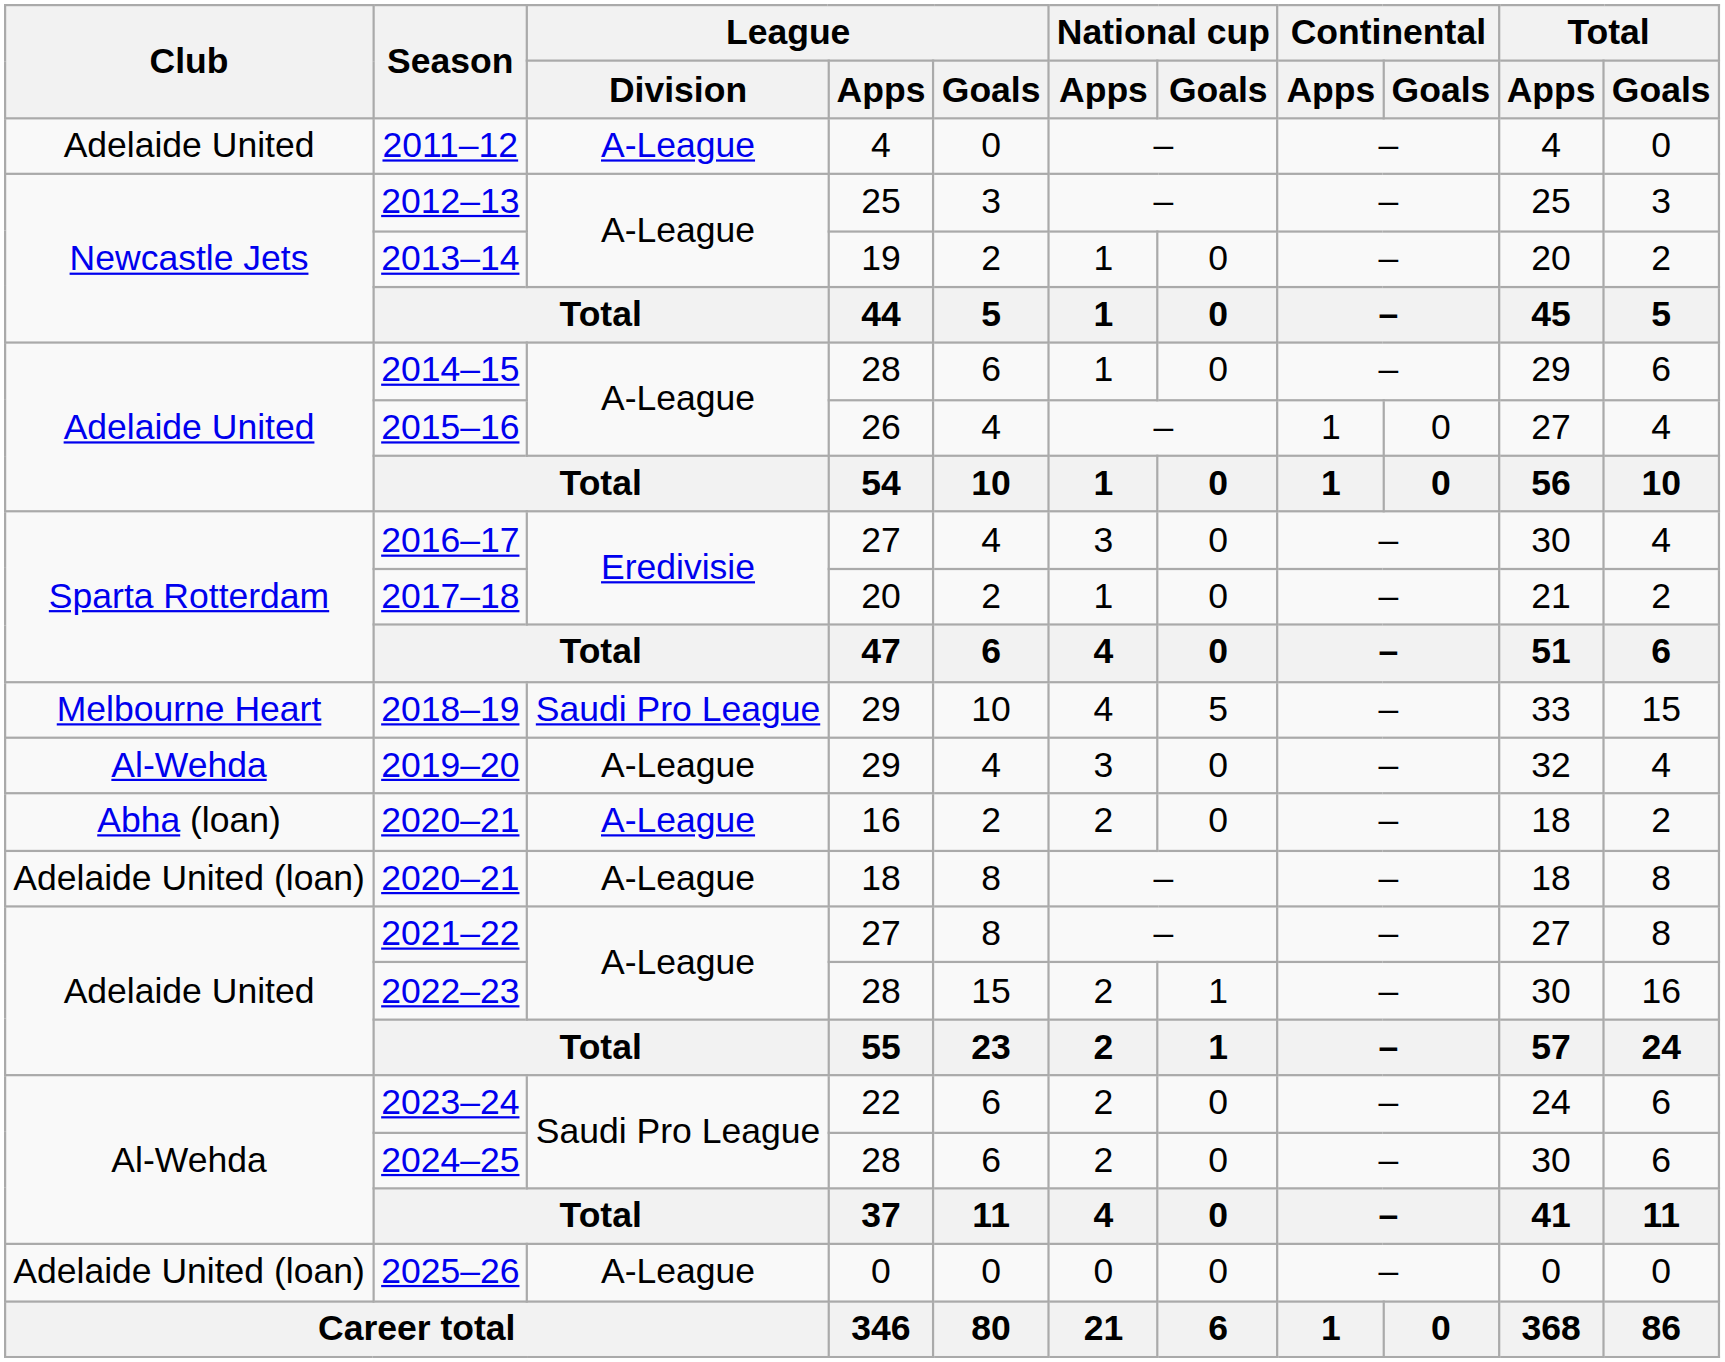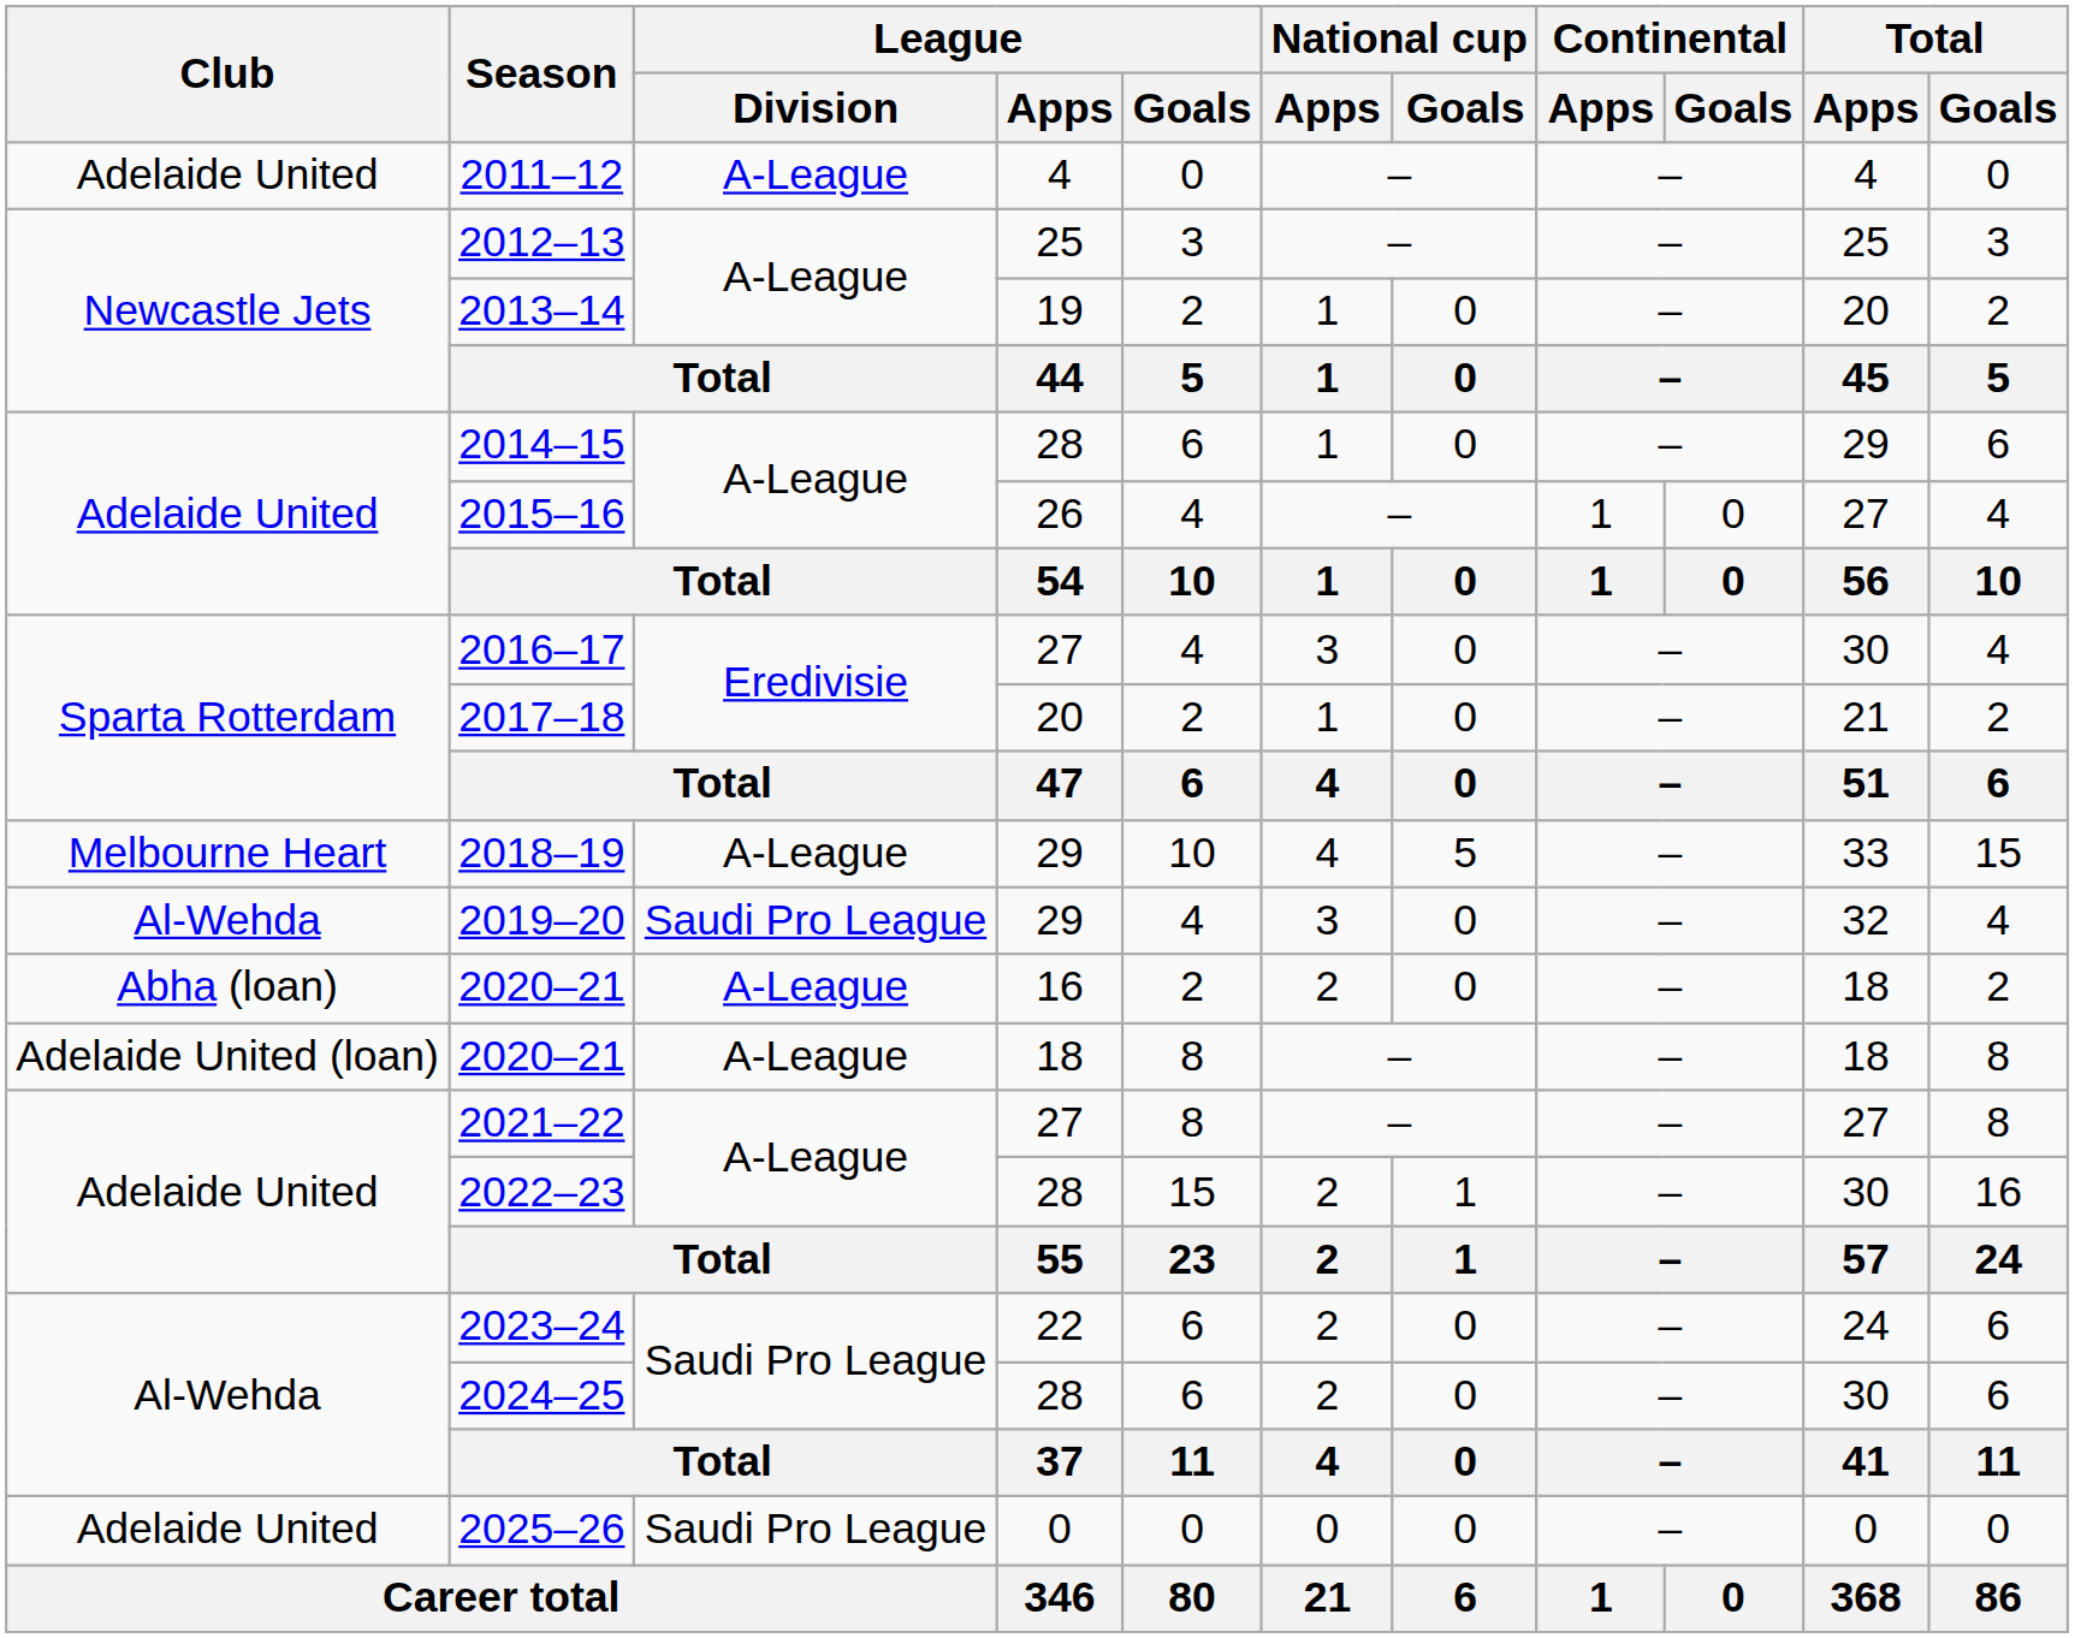2018–19 | League / Division: Saudi Pro League -> A-League
2019–20 | League / Division: A-League -> Saudi Pro League
2025–26 | Club: Adelaide United (loan) -> Adelaide United
2025–26 | League / Division: A-League -> Saudi Pro League
